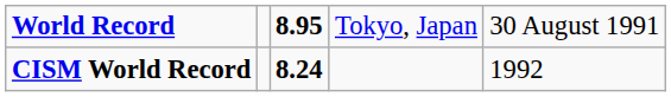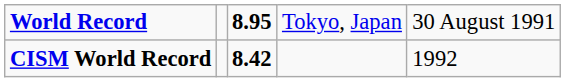CISM World Record | column 3: 8.24 -> 8.42
